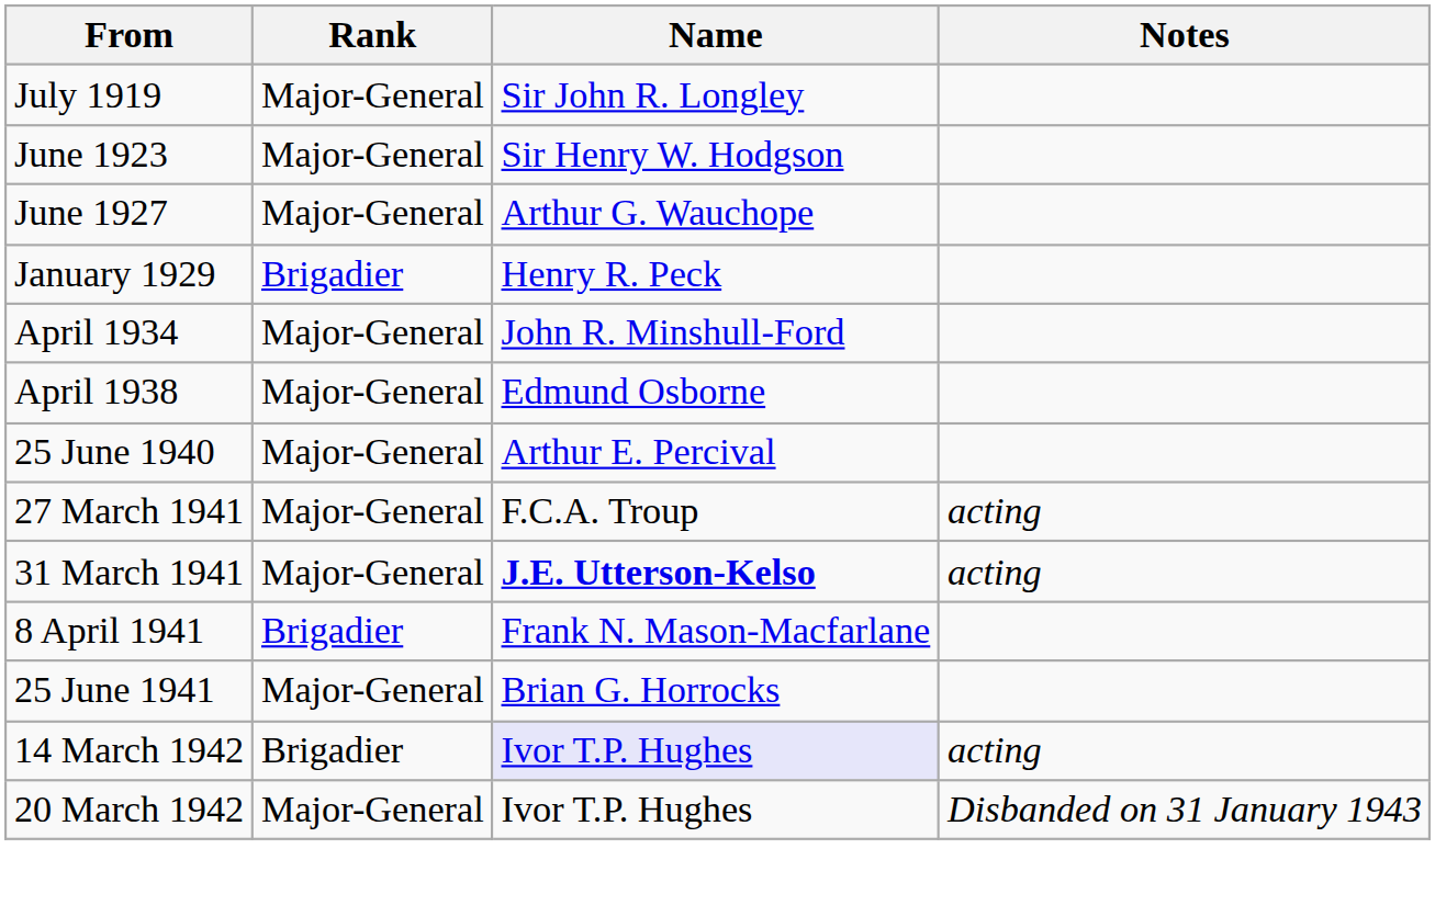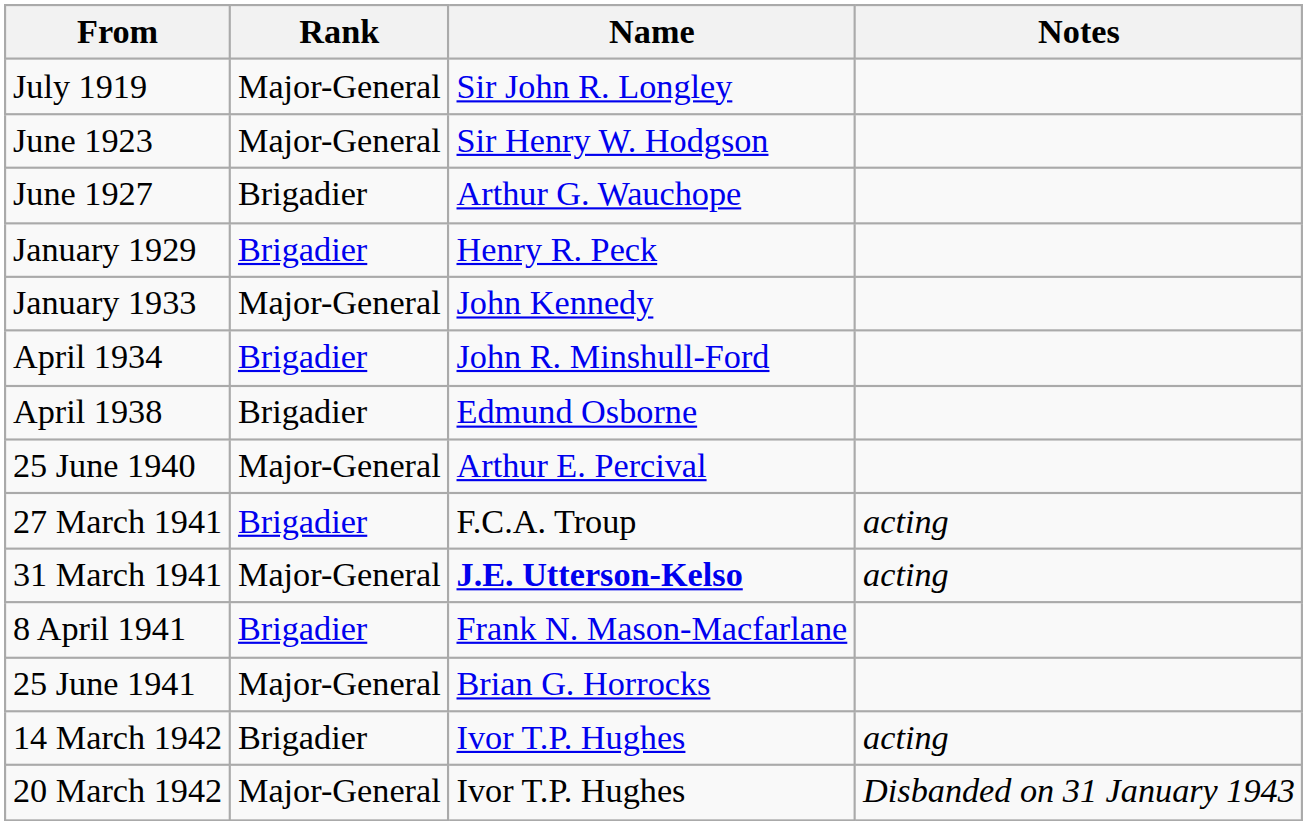June 1927 | Rank: Major-General -> Brigadier
+ row: January 1933 | Major-General | John Kennedy
April 1934 | Rank: Major-General -> Brigadier
April 1938 | Rank: Major-General -> Brigadier
27 March 1941 | Rank: Major-General -> Brigadier
14 March 1942 | Name: lavender background -> no background
